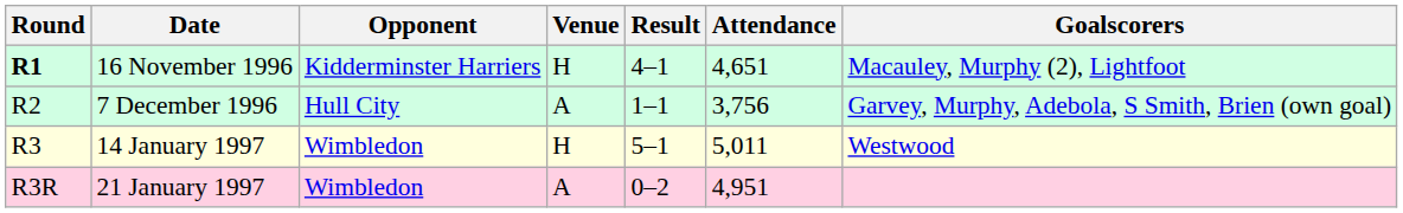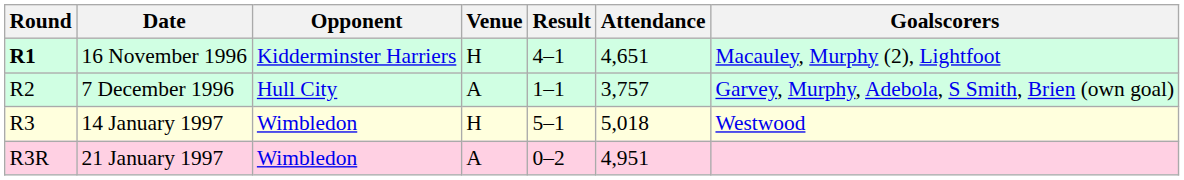7 December 1996 | Attendance: 3,756 -> 3,757
14 January 1997 | Attendance: 5,011 -> 5,018
